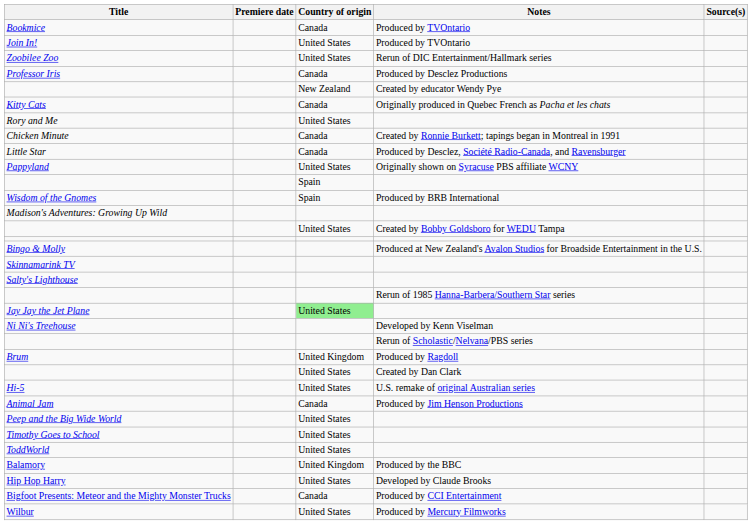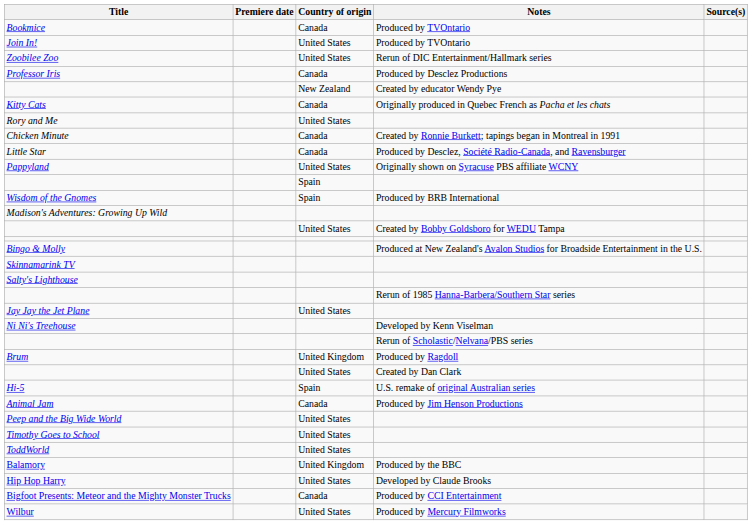Jay Jay the Jet Plane | Country of origin: lightgreen background -> no background
Hi-5 | Country of origin: United States -> Spain
